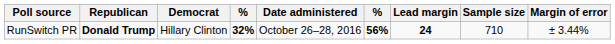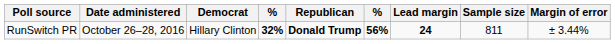columns swapped: Date administered <-> Republican
RunSwitch PR | Sample size: 710 -> 811
